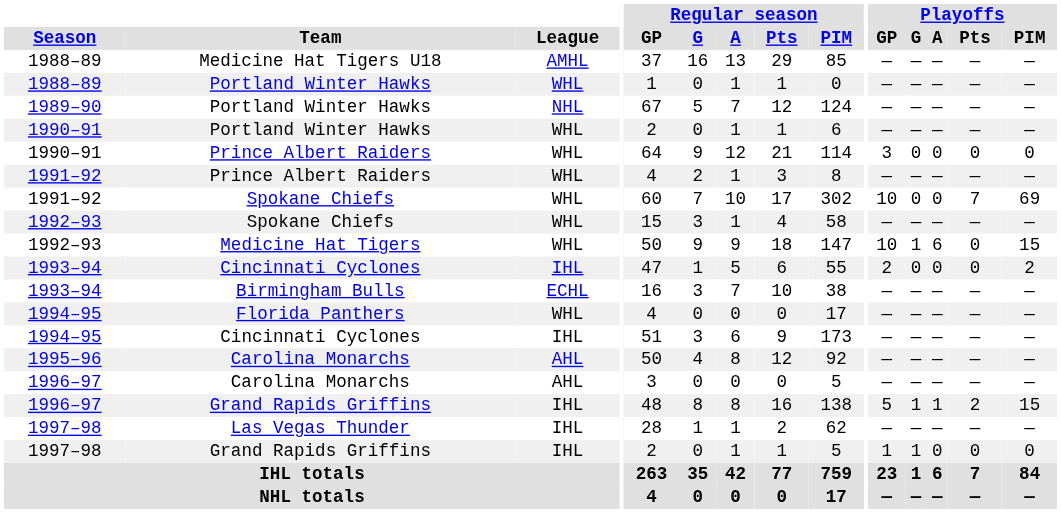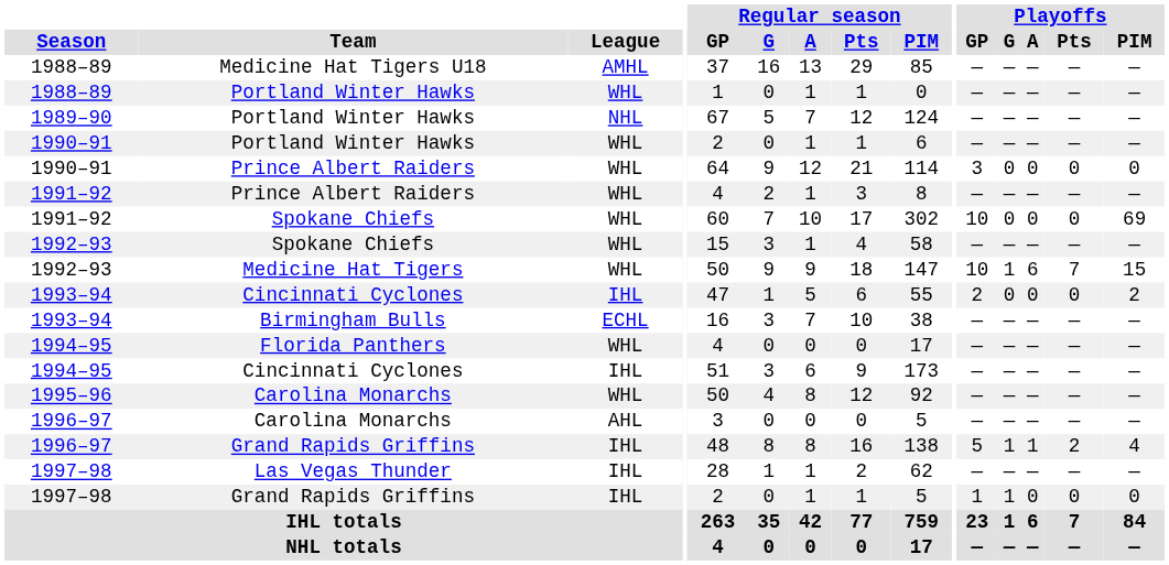1991–92 / Spokane Chiefs | Playoffs / Pts: 7 -> 0
Medicine Hat Tigers | Playoffs / Pts: 0 -> 7
1995–96 / Carolina Monarchs | League: AHL -> WHL
1996–97 / Grand Rapids Griffins | Playoffs / PIM: 15 -> 4
